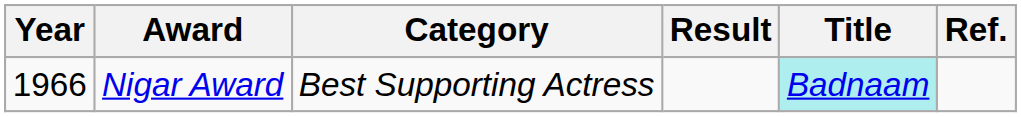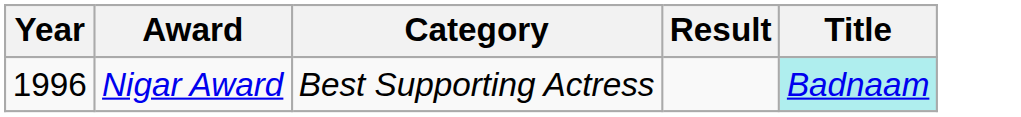- column: Ref.
Nigar Award | Year: 1966 -> 1996
